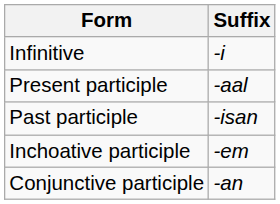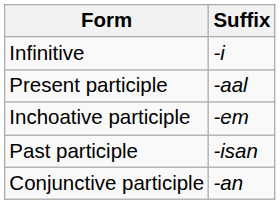rows swapped: Past participle <-> Inchoative participle
